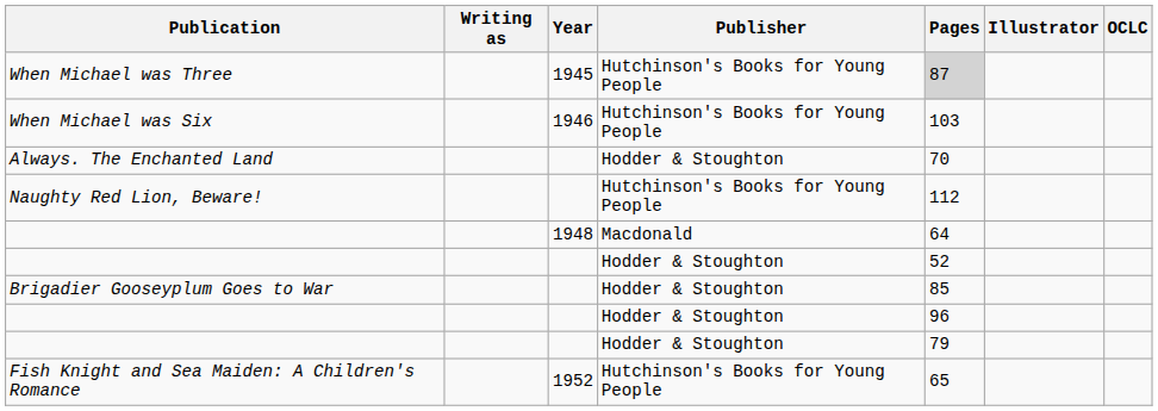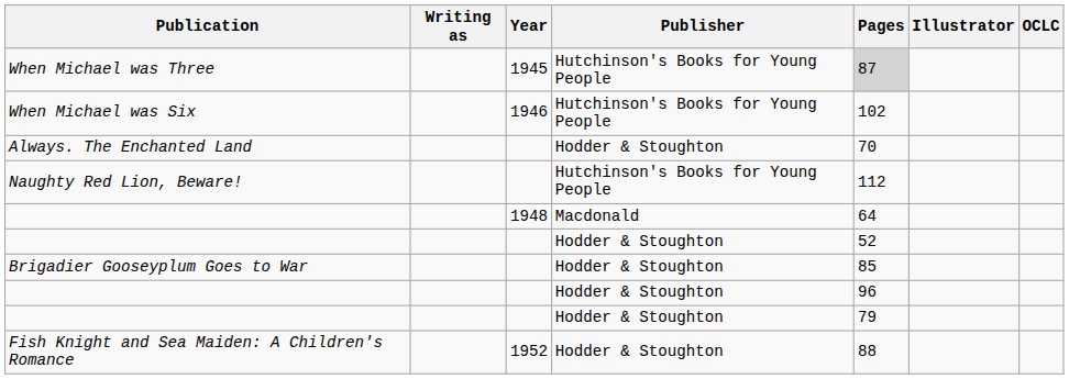When Michael was Six | Pages: 103 -> 102
Fish Knight and Sea Maiden: A Children's Romance | Publisher: Hutchinson's Books for Young People -> Hodder & Stoughton
Fish Knight and Sea Maiden: A Children's Romance | Pages: 65 -> 88
